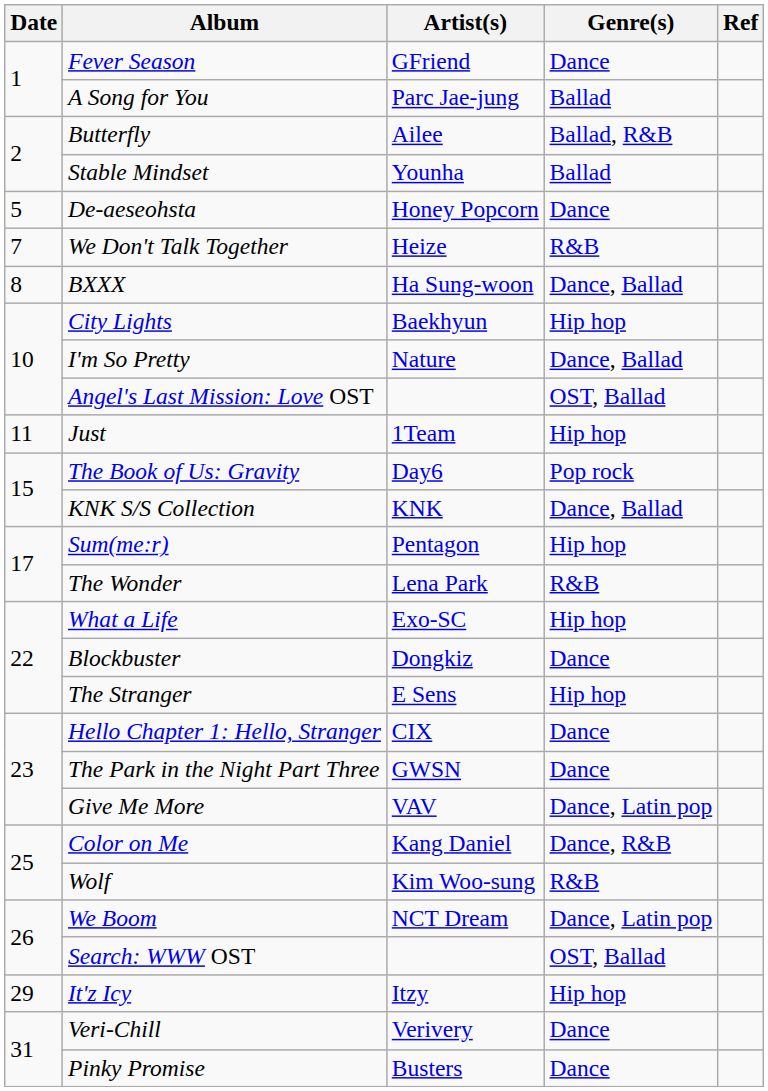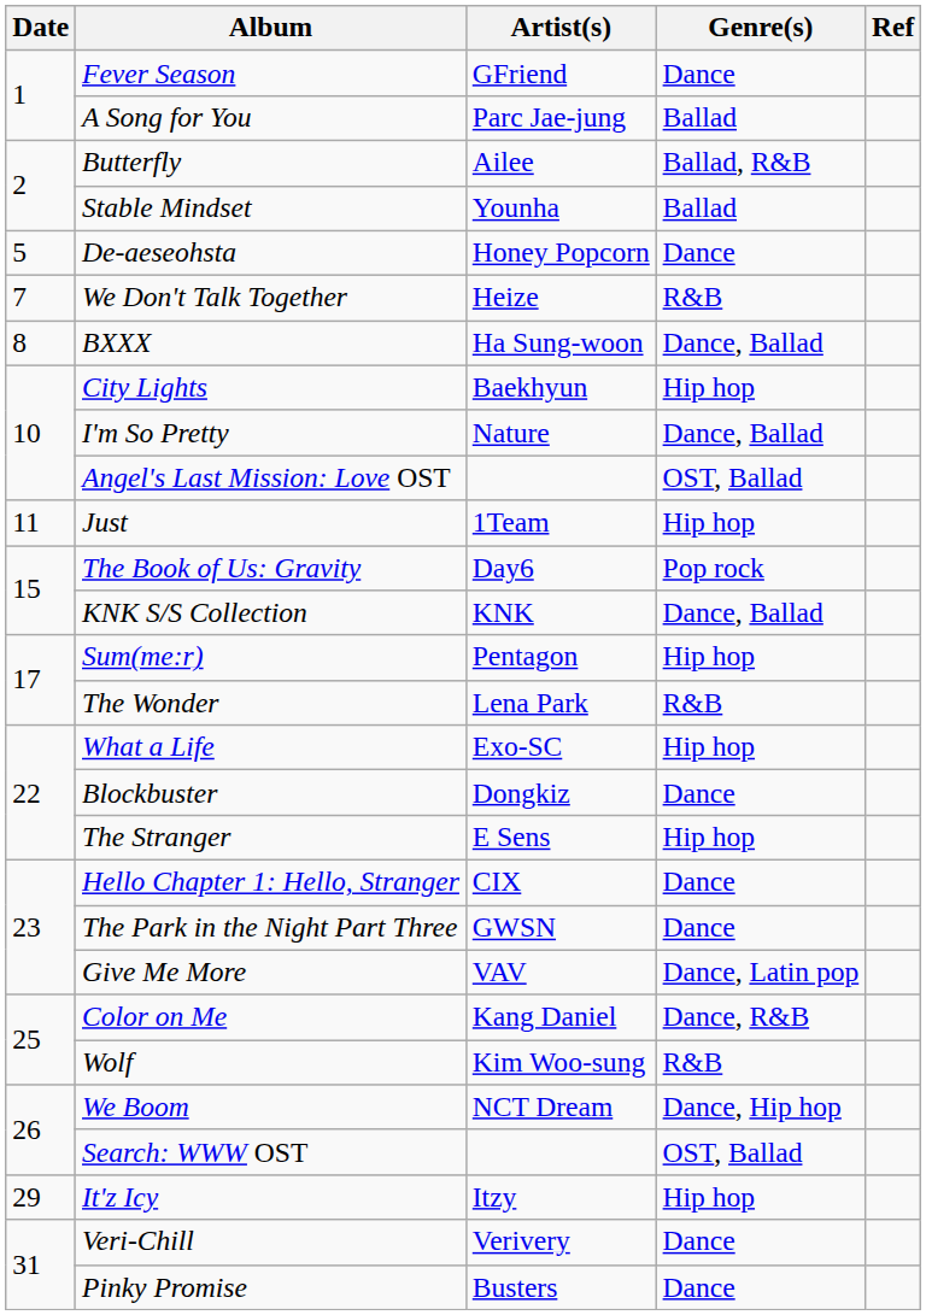We Boom | Genre(s): Dance, Latin pop -> Dance, Hip hop
